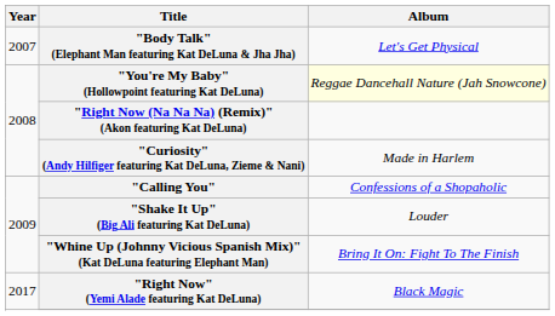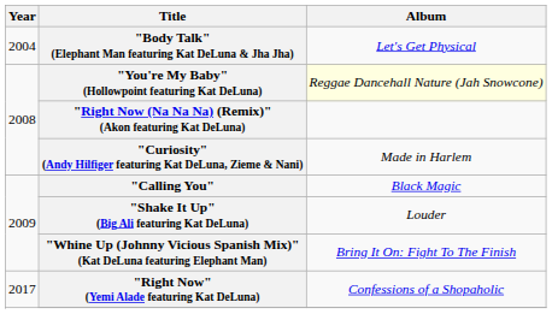"Body Talk" (Elephant Man featuring Kat DeLuna & Jha Jha) | Year: 2007 -> 2004
"Calling You" | Album: Confessions of a Shopaholic -> Black Magic
"Right Now" (Yemi Alade featuring Kat DeLuna) | Album: Black Magic -> Confessions of a Shopaholic
